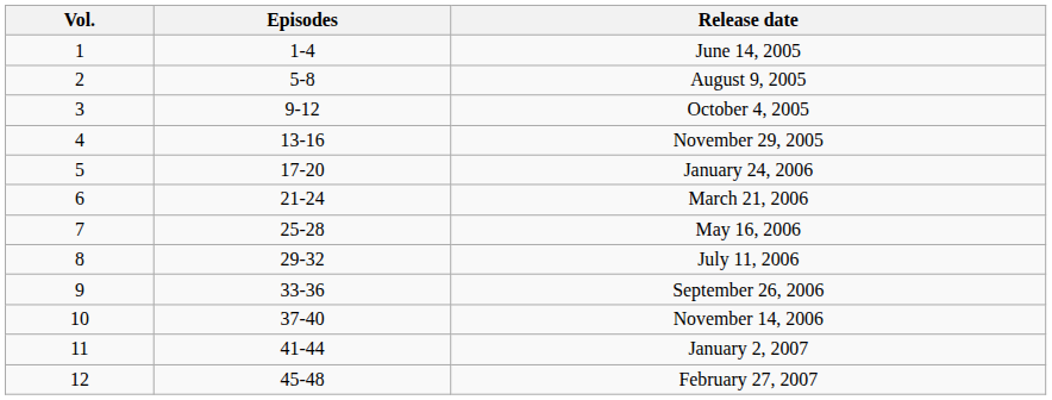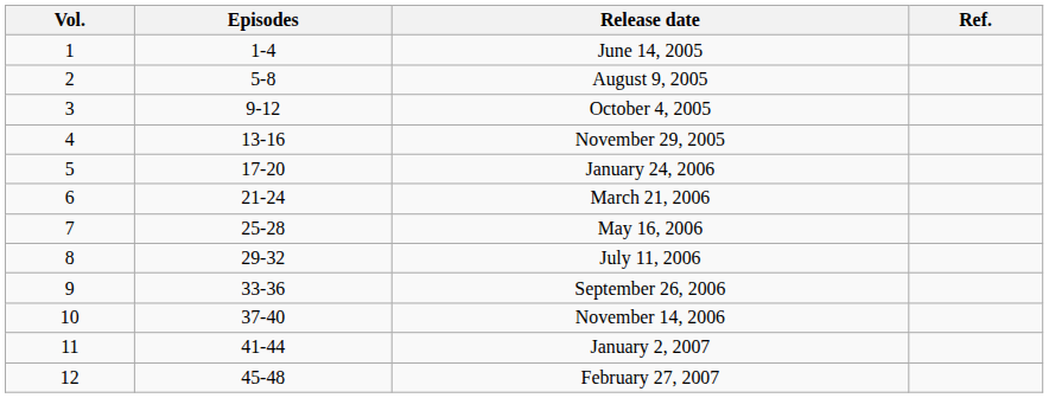+ column: Ref.
